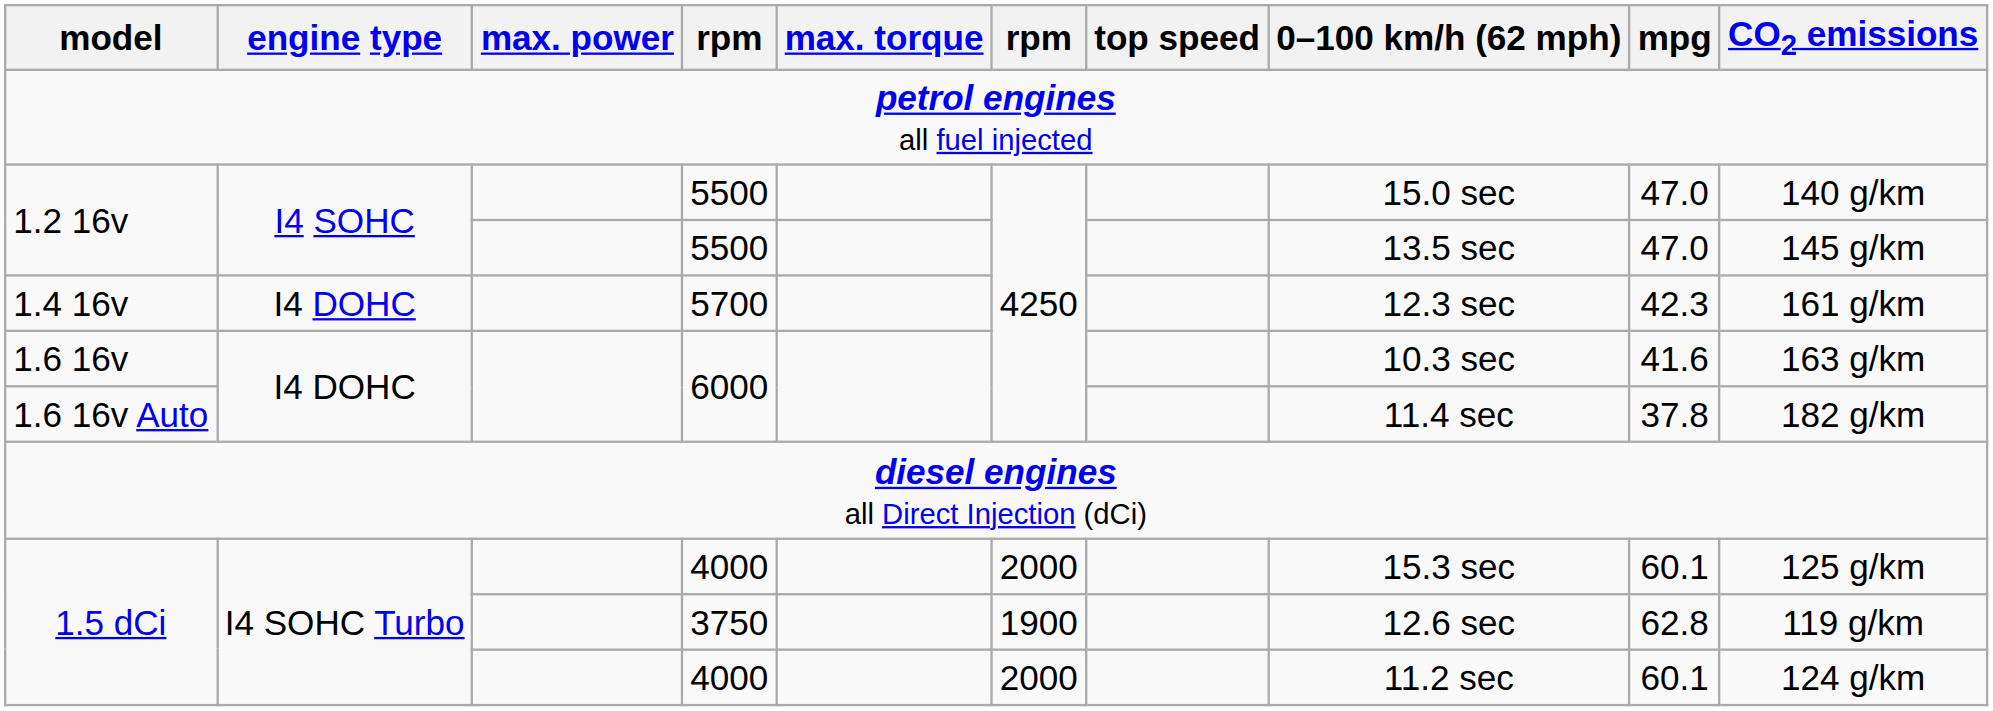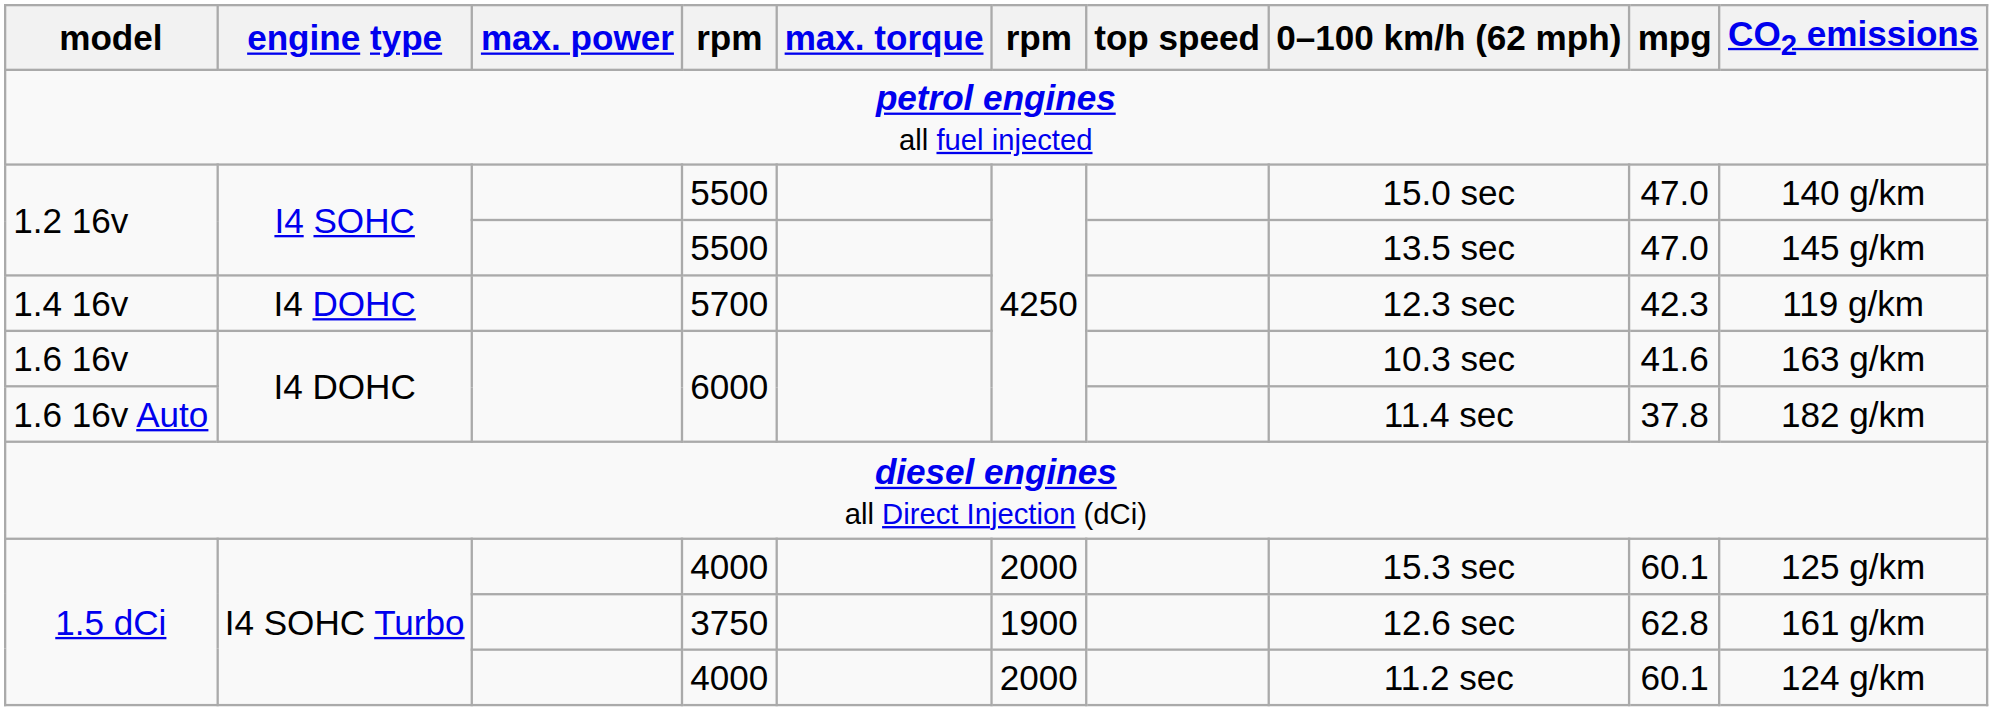1.4 16v | CO2 emissions: 161 g/km -> 119 g/km
1.5 dCi / 3750 | CO2 emissions: 119 g/km -> 161 g/km
